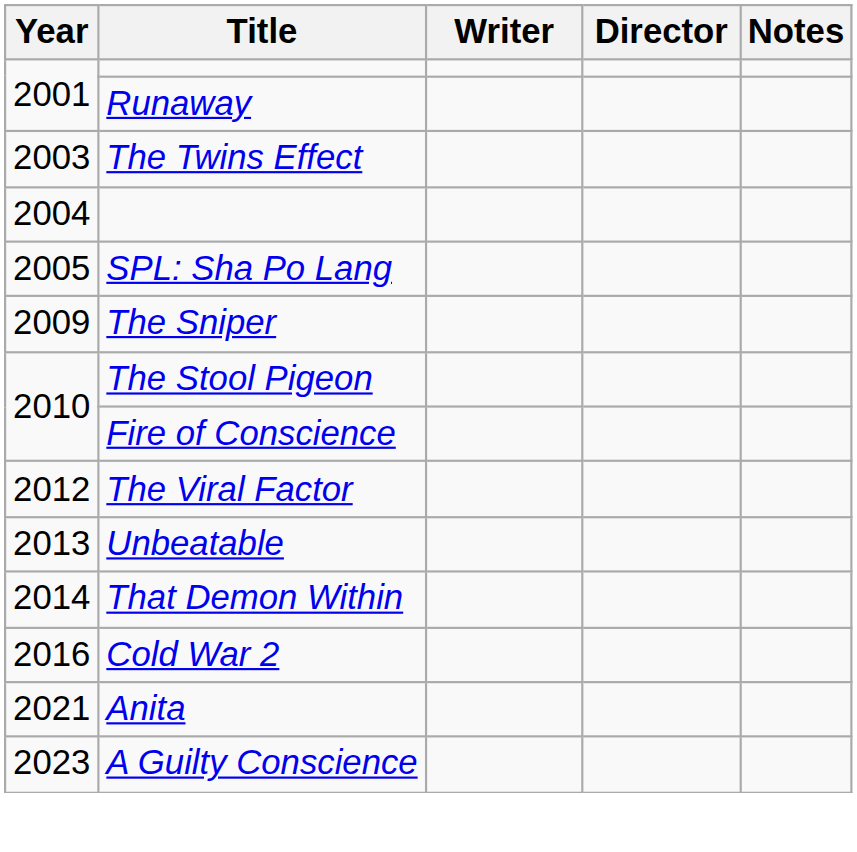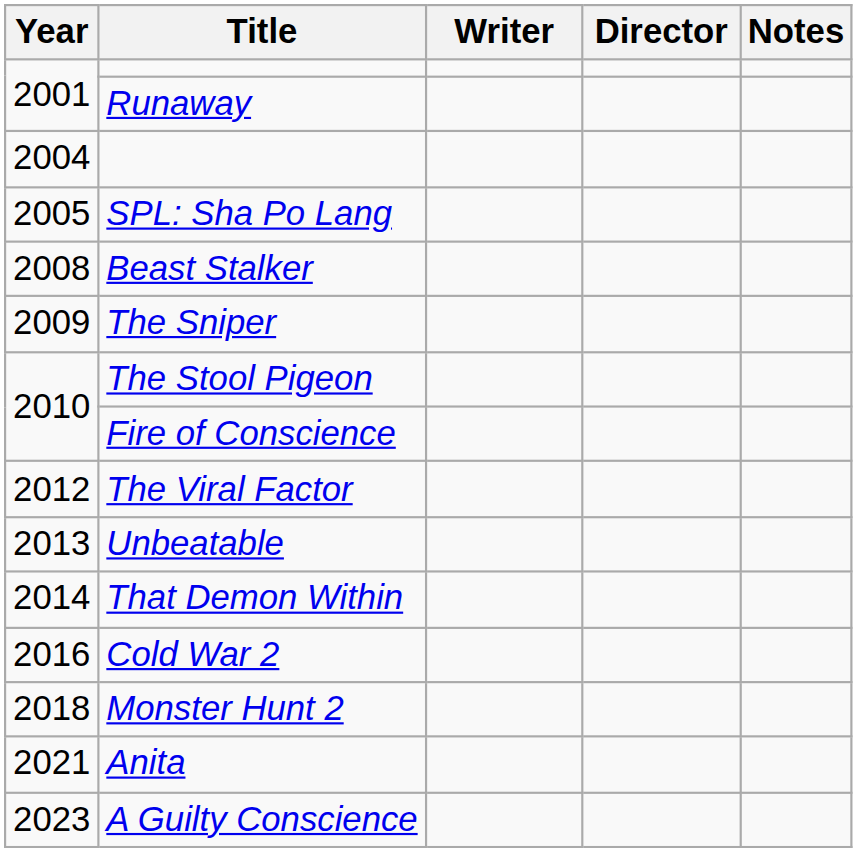- row: 2003 | The Twins Effect
+ row: 2008 | Beast Stalker
+ row: 2018 | Monster Hunt 2
